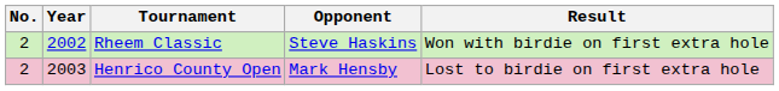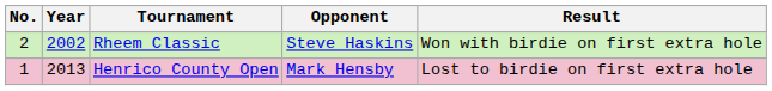Henrico County Open | No.: 2 -> 1
Henrico County Open | Year: 2003 -> 2013
